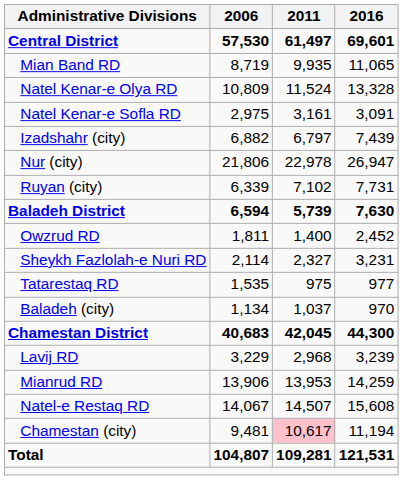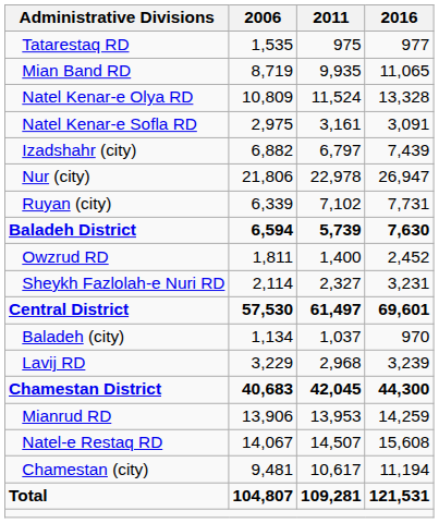rows swapped: Central District <-> Tatarestaq RD
rows swapped: Chamestan District <-> Lavij RD
Chamestan (city) | 2011: pink background -> no background
